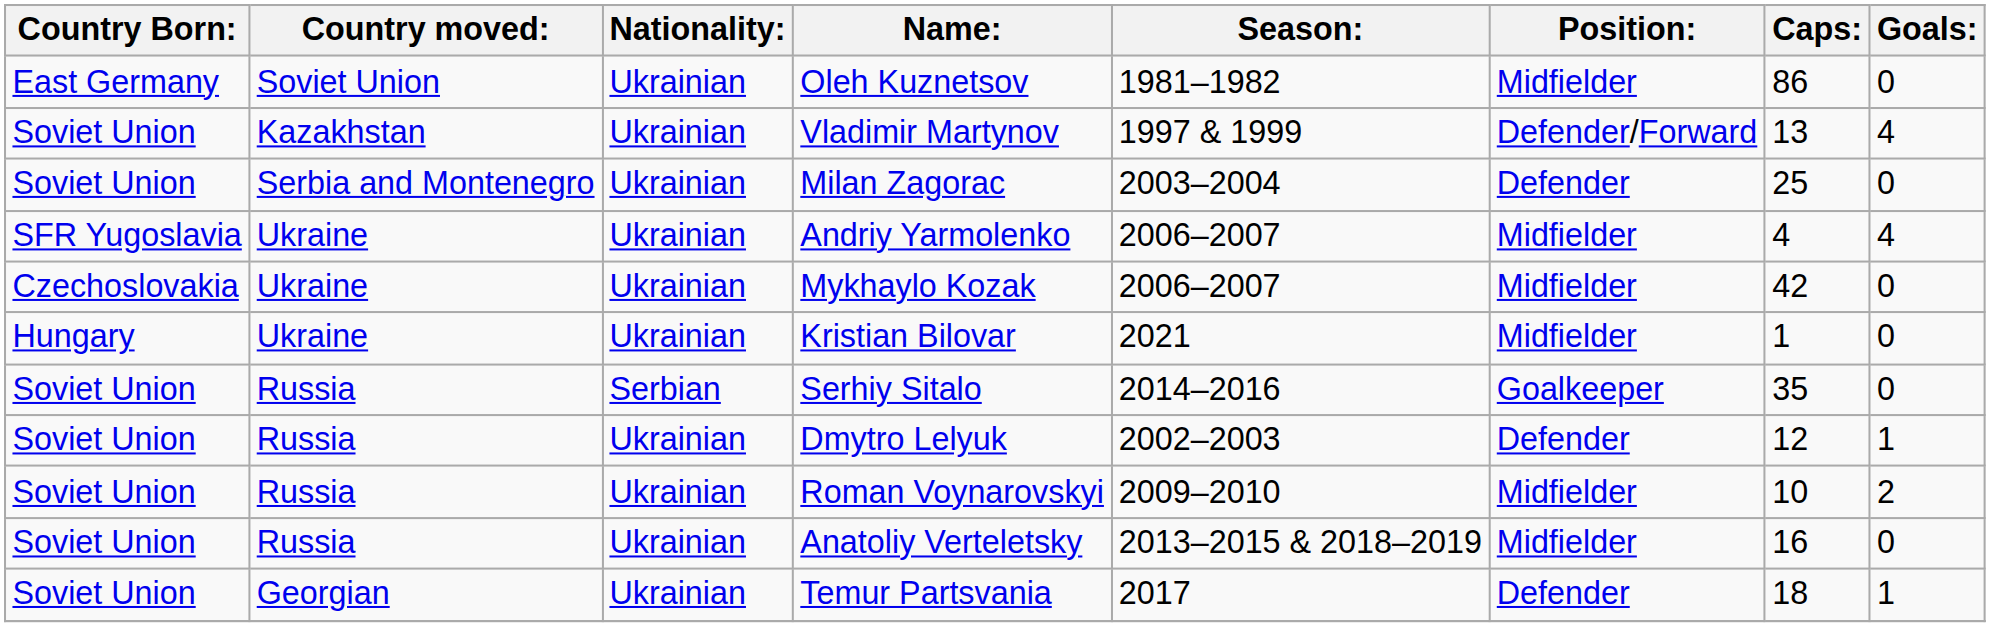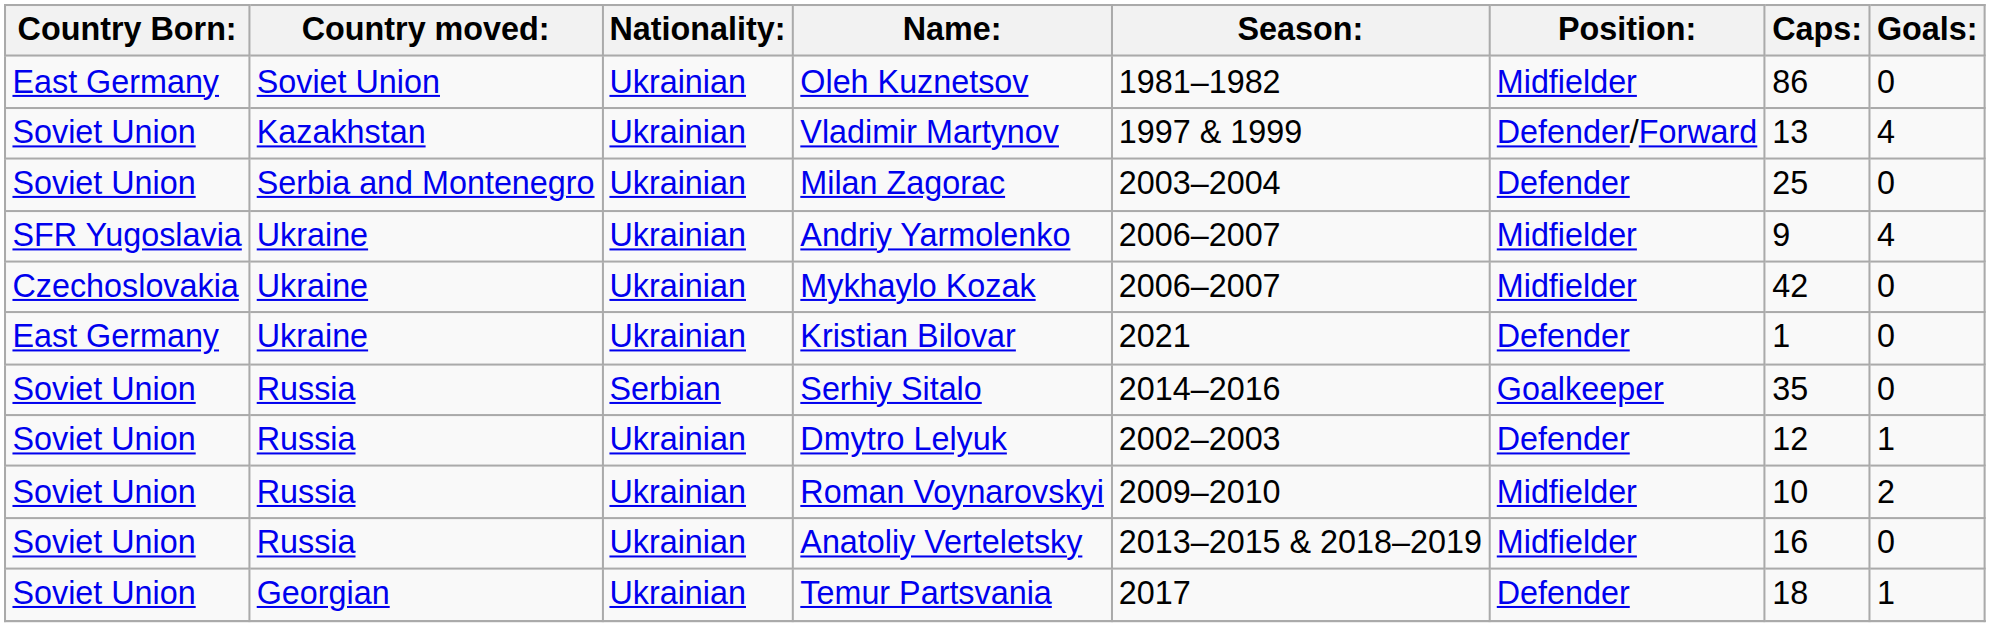Andriy Yarmolenko | Caps:: 4 -> 9
Kristian Bilovar | Country Born:: Hungary -> East Germany
Kristian Bilovar | Position:: Midfielder -> Defender
